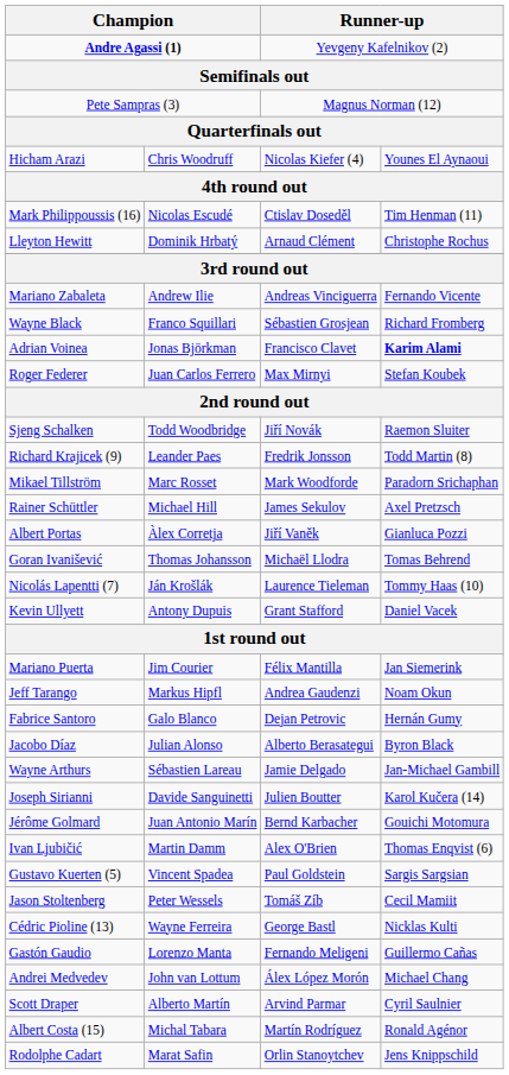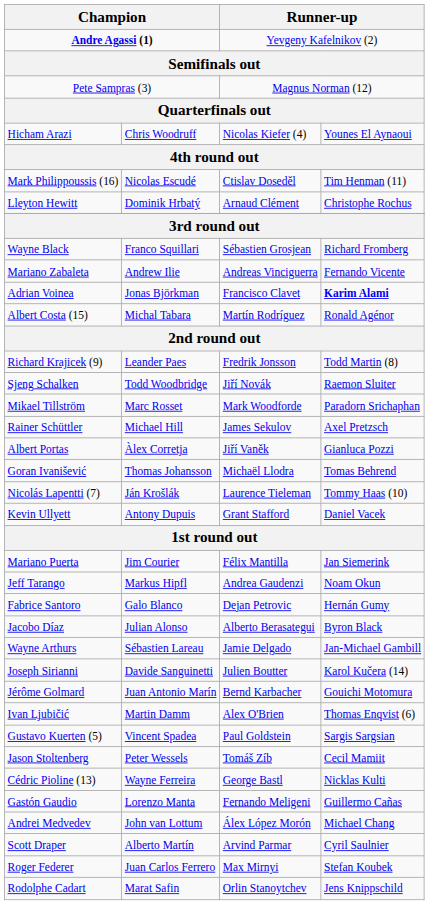rows swapped: Mariano Zabaleta <-> Wayne Black
rows swapped: Roger Federer <-> Albert Costa (15)
rows swapped: Sjeng Schalken <-> Richard Krajicek (9)
